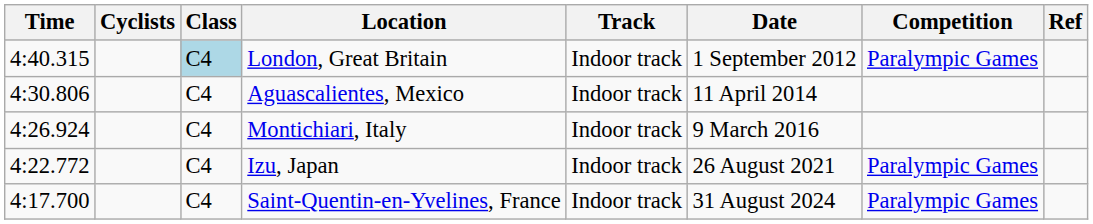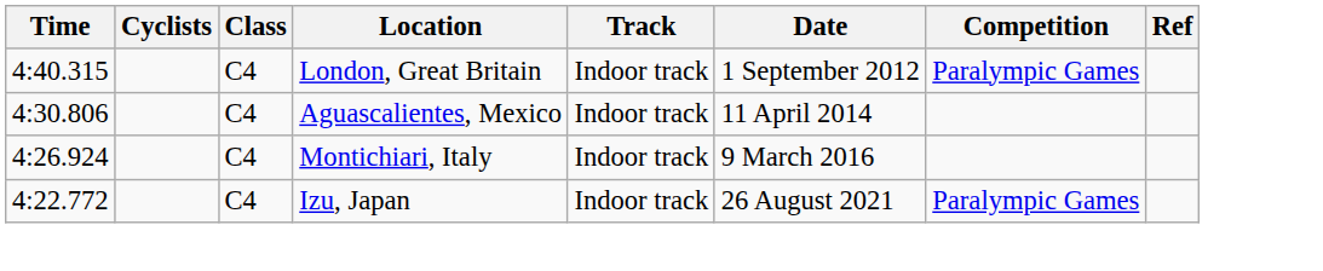London, Great Britain | Class: lightblue background -> no background
- row: 4:17.700 | C4 | Saint-Quentin-en-Yvelines, France | Indoor track | 31 August 2024 | Paralympic Games
